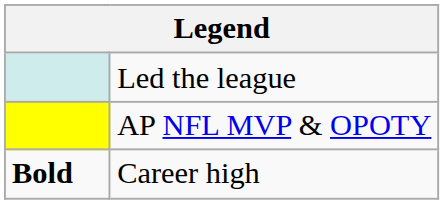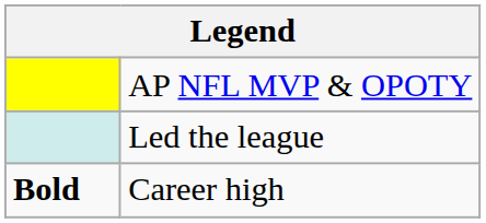rows swapped: AP NFL MVP & OPOTY <-> Led the league
